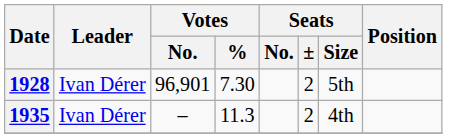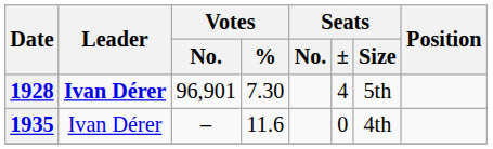1928 | Leader: normal -> bold
1928 | Seats / ±: 2 -> 4
1935 | Votes / %: 11.3 -> 11.6
1935 | Seats / ±: 2 -> 0
